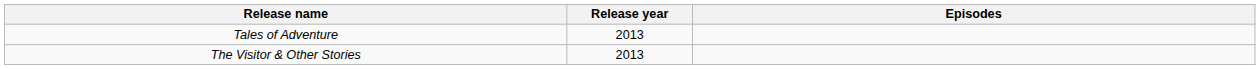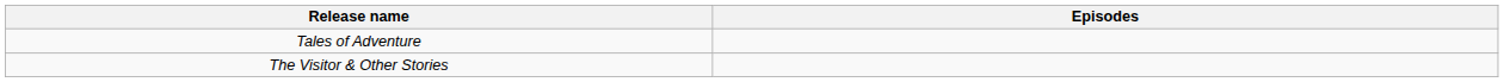- column: Release year | 2013 | 2013
